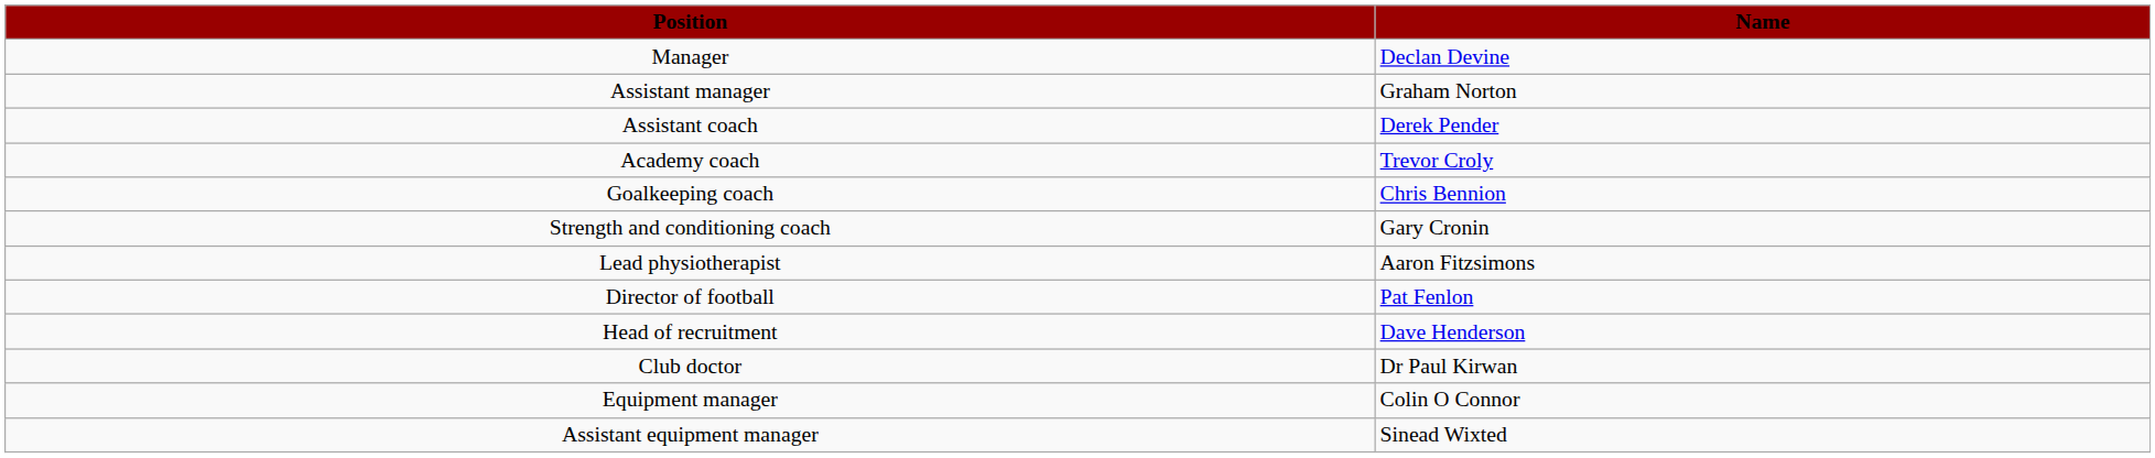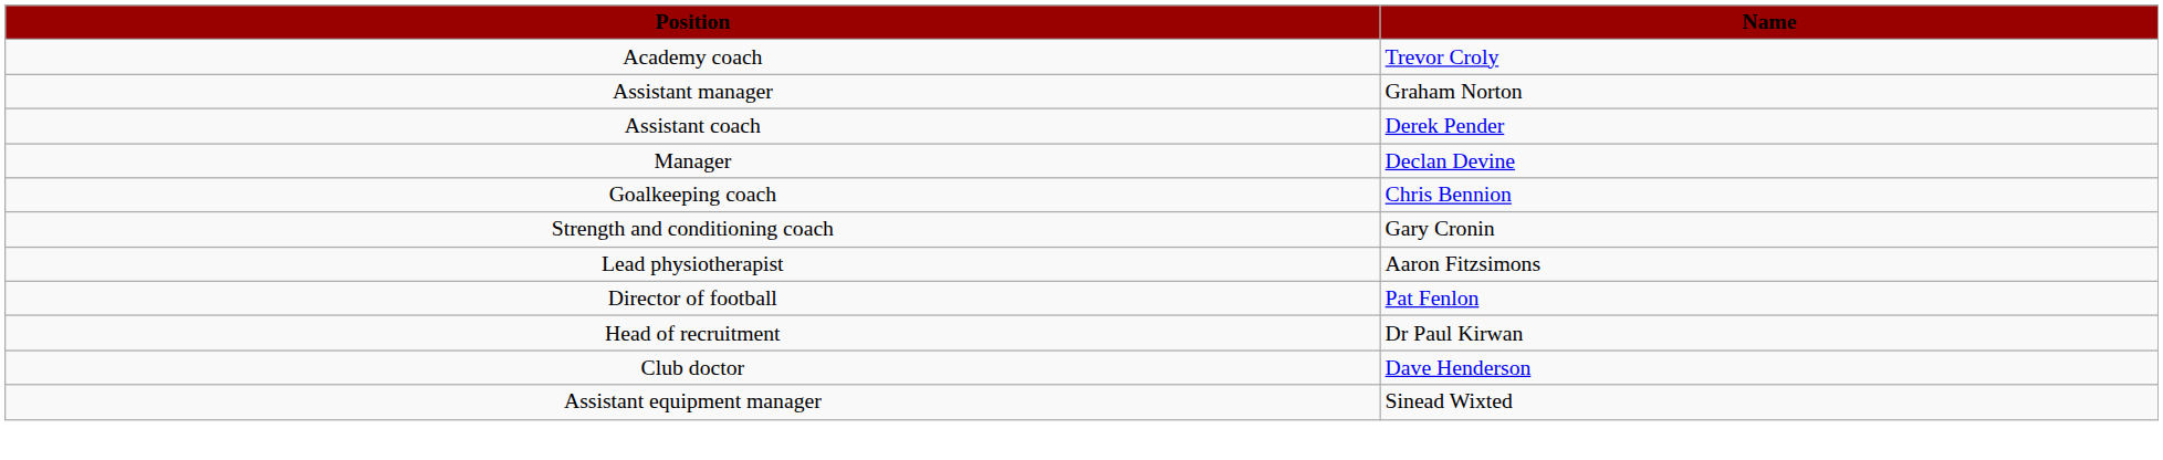rows swapped: Manager <-> Academy coach
Head of recruitment | Name: Dave Henderson -> Dr Paul Kirwan
Club doctor | Name: Dr Paul Kirwan -> Dave Henderson
- row: Equipment manager | Colin O Connor
